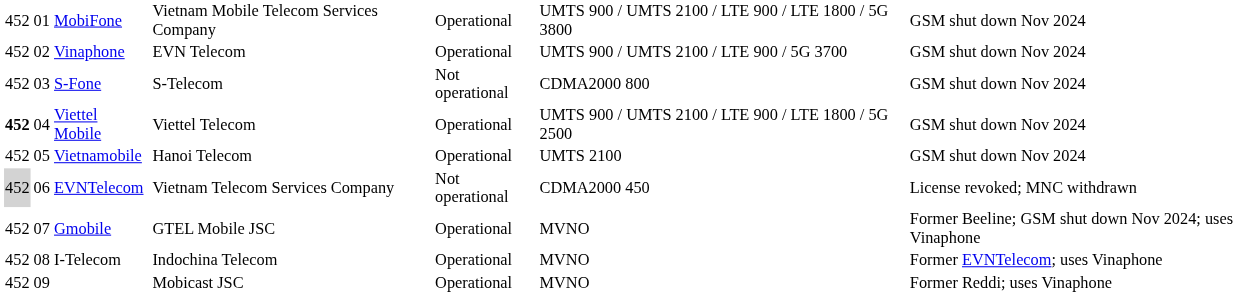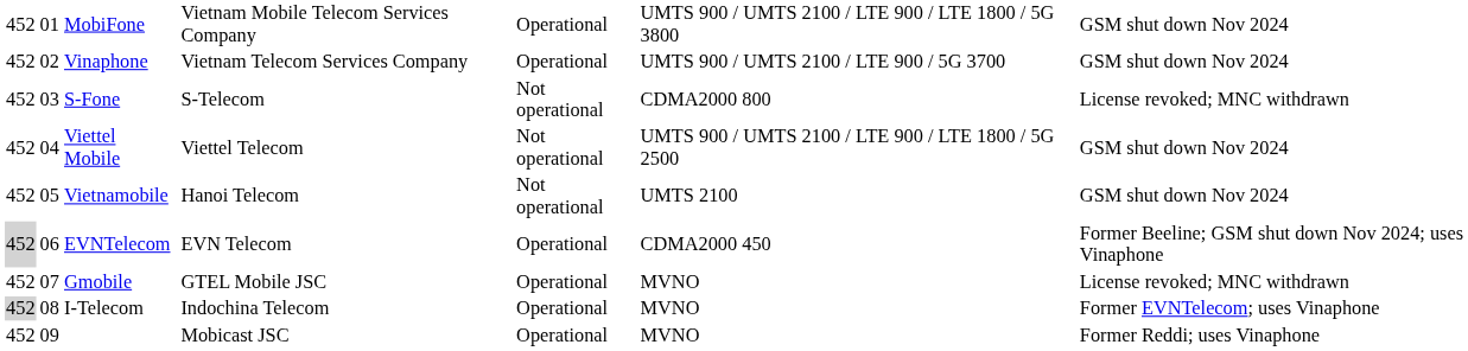Vinaphone | column 4: EVN Telecom -> Vietnam Telecom Services Company
S-Fone | column 7: GSM shut down Nov 2024 -> License revoked; MNC withdrawn
Viettel Mobile | column 1: bold -> normal
Viettel Mobile | column 5: Operational -> Not operational
Vietnamobile | column 5: Operational -> Not operational
EVNTelecom | column 4: Vietnam Telecom Services Company -> EVN Telecom
EVNTelecom | column 5: Not operational -> Operational
EVNTelecom | column 7: License revoked; MNC withdrawn -> Former Beeline; GSM shut down Nov 2024; uses Vinaphone
Gmobile | column 7: Former Beeline; GSM shut down Nov 2024; uses Vinaphone -> License revoked; MNC withdrawn
I-Telecom | column 1: no background -> lightgrey background
